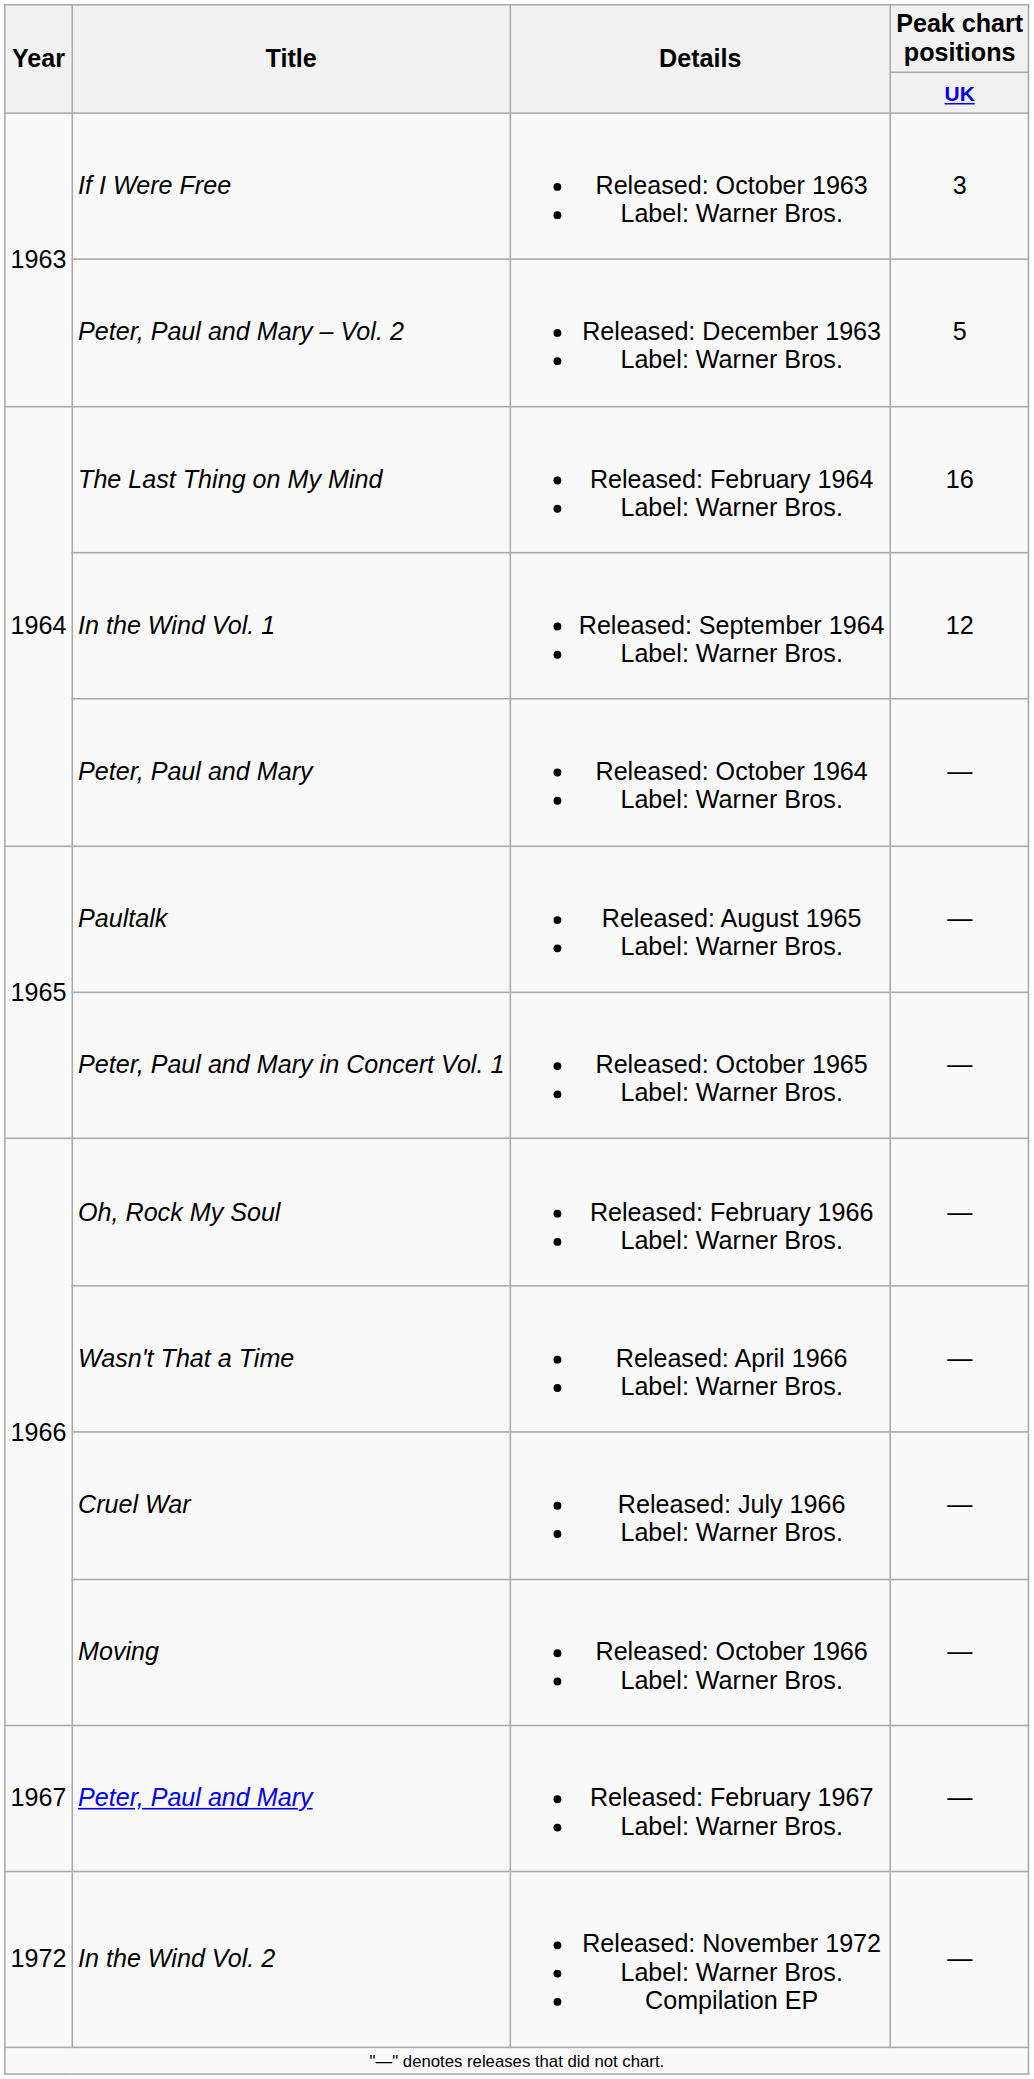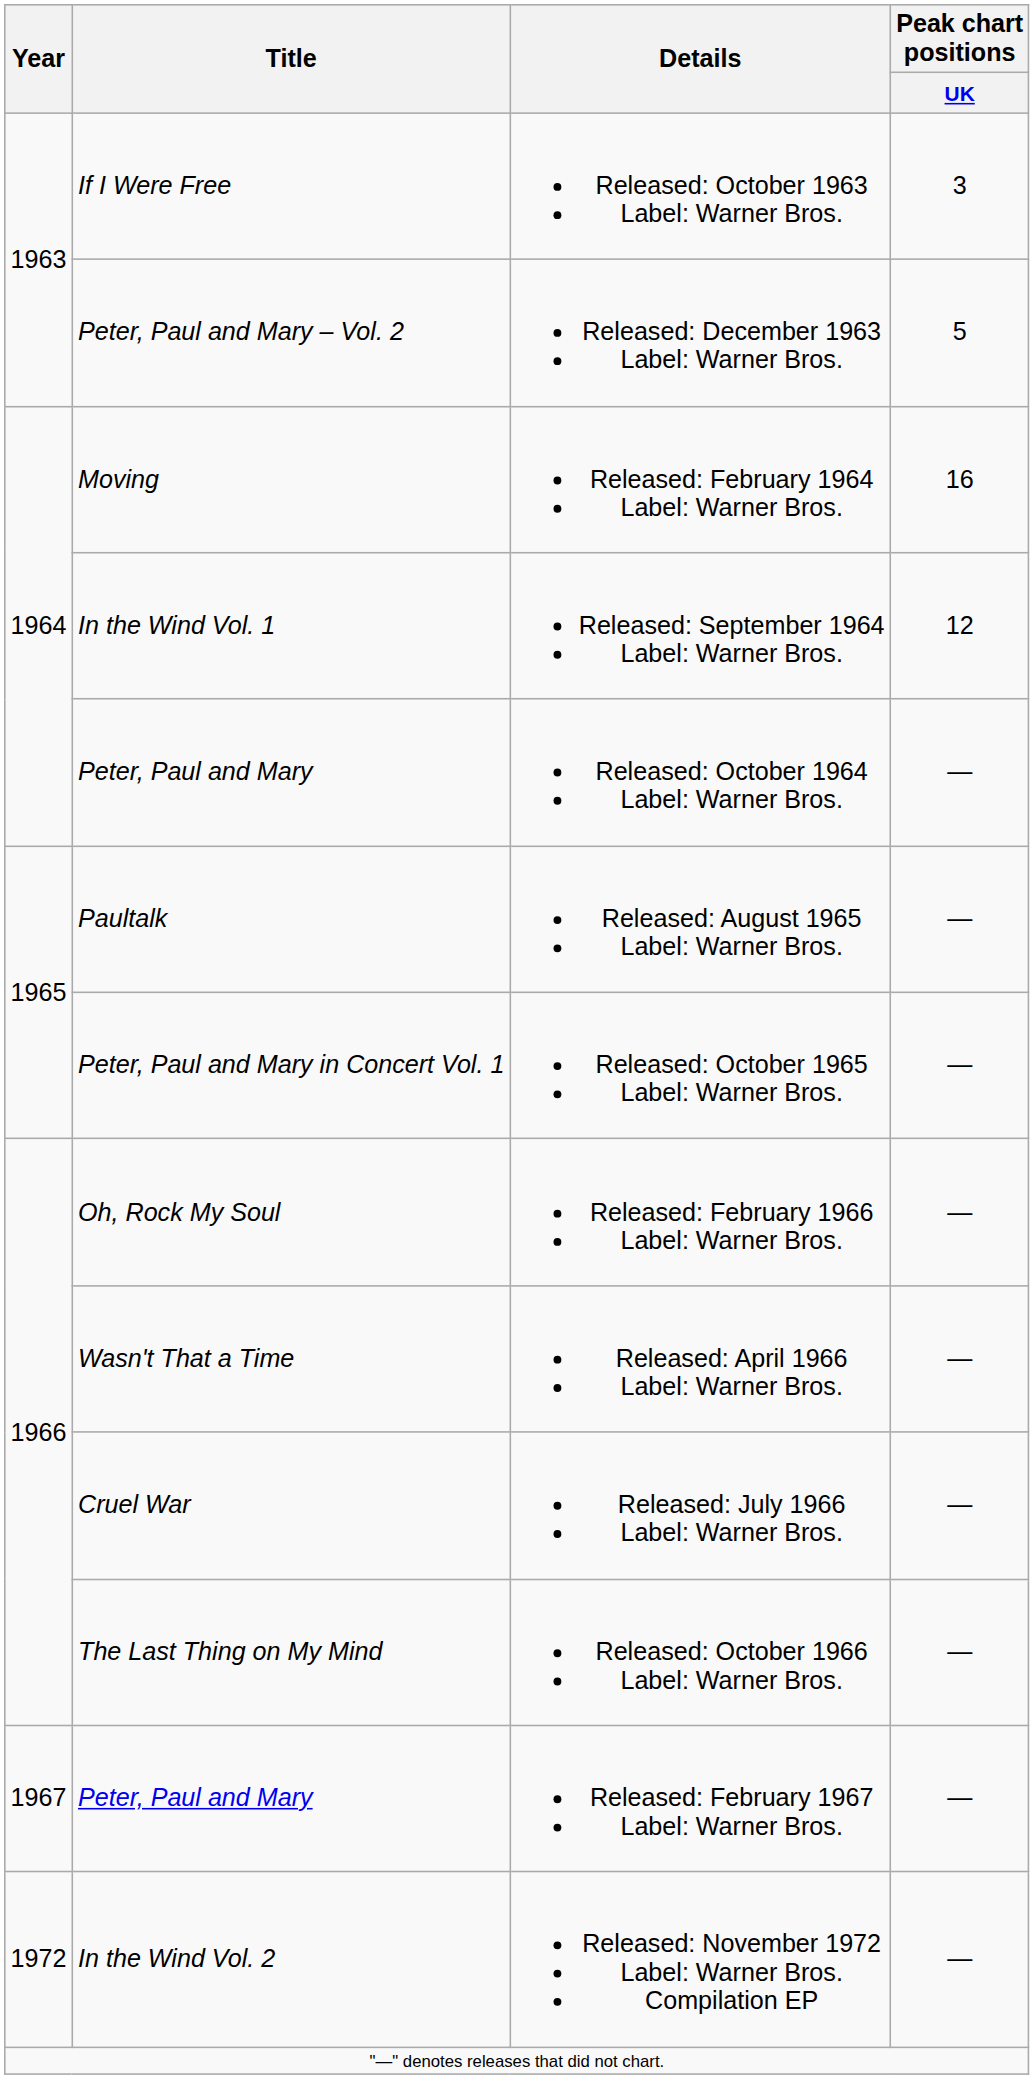Released: February 1964 Label: Warner Bros. | Title: The Last Thing on My Mind -> Moving
Released: October 1966 Label: Warner Bros. | Title: Moving -> The Last Thing on My Mind
